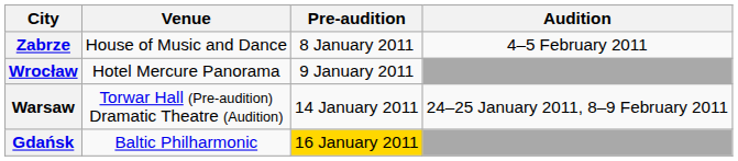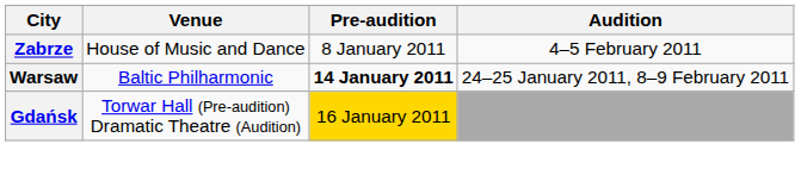- row: Wrocław | Hotel Mercure Panorama | 9 January 2011
Warsaw | Venue: Torwar Hall (Pre-audition) Dramatic Theatre (Audition) -> Baltic Philharmonic
Warsaw | Pre-audition: normal -> bold
Gdańsk | Venue: Baltic Philharmonic -> Torwar Hall (Pre-audition) Dramatic Theatre (Audition)
